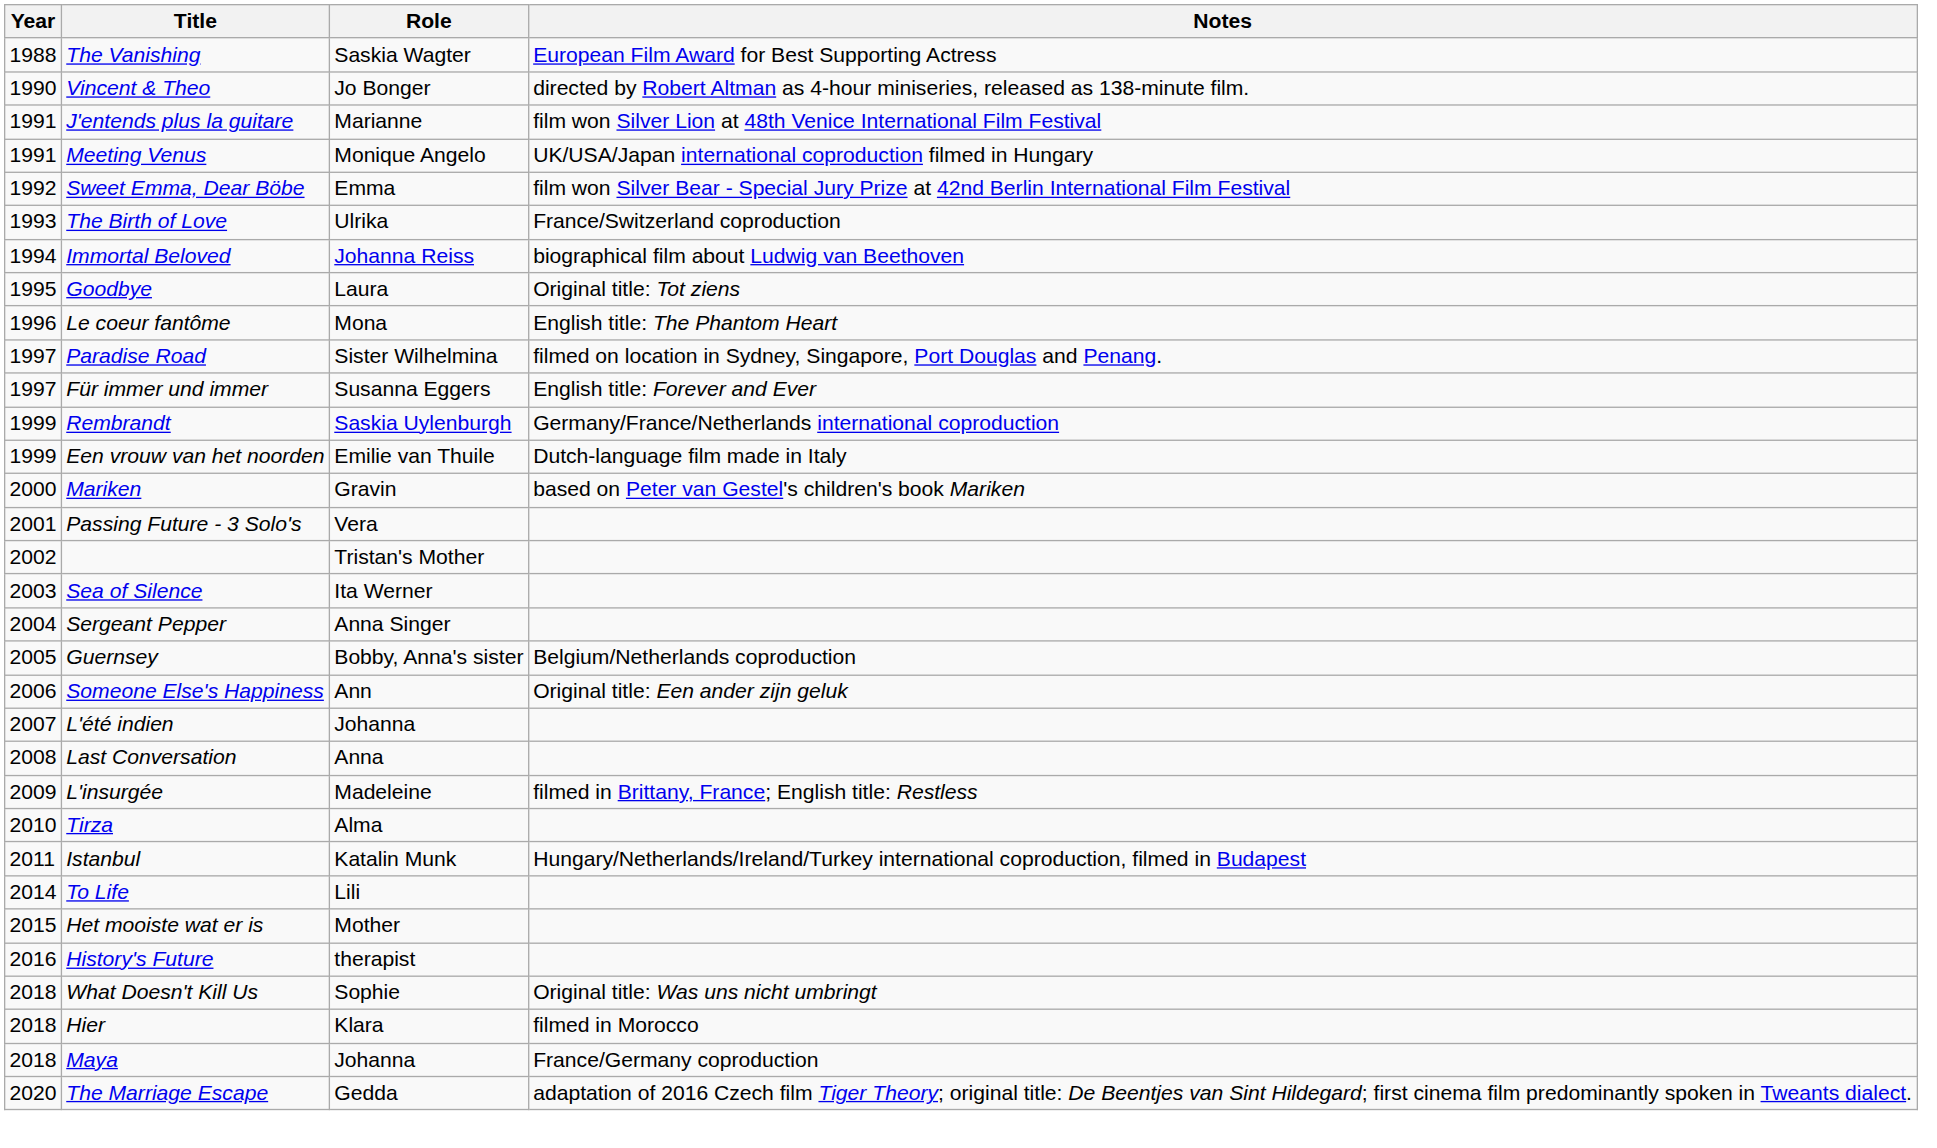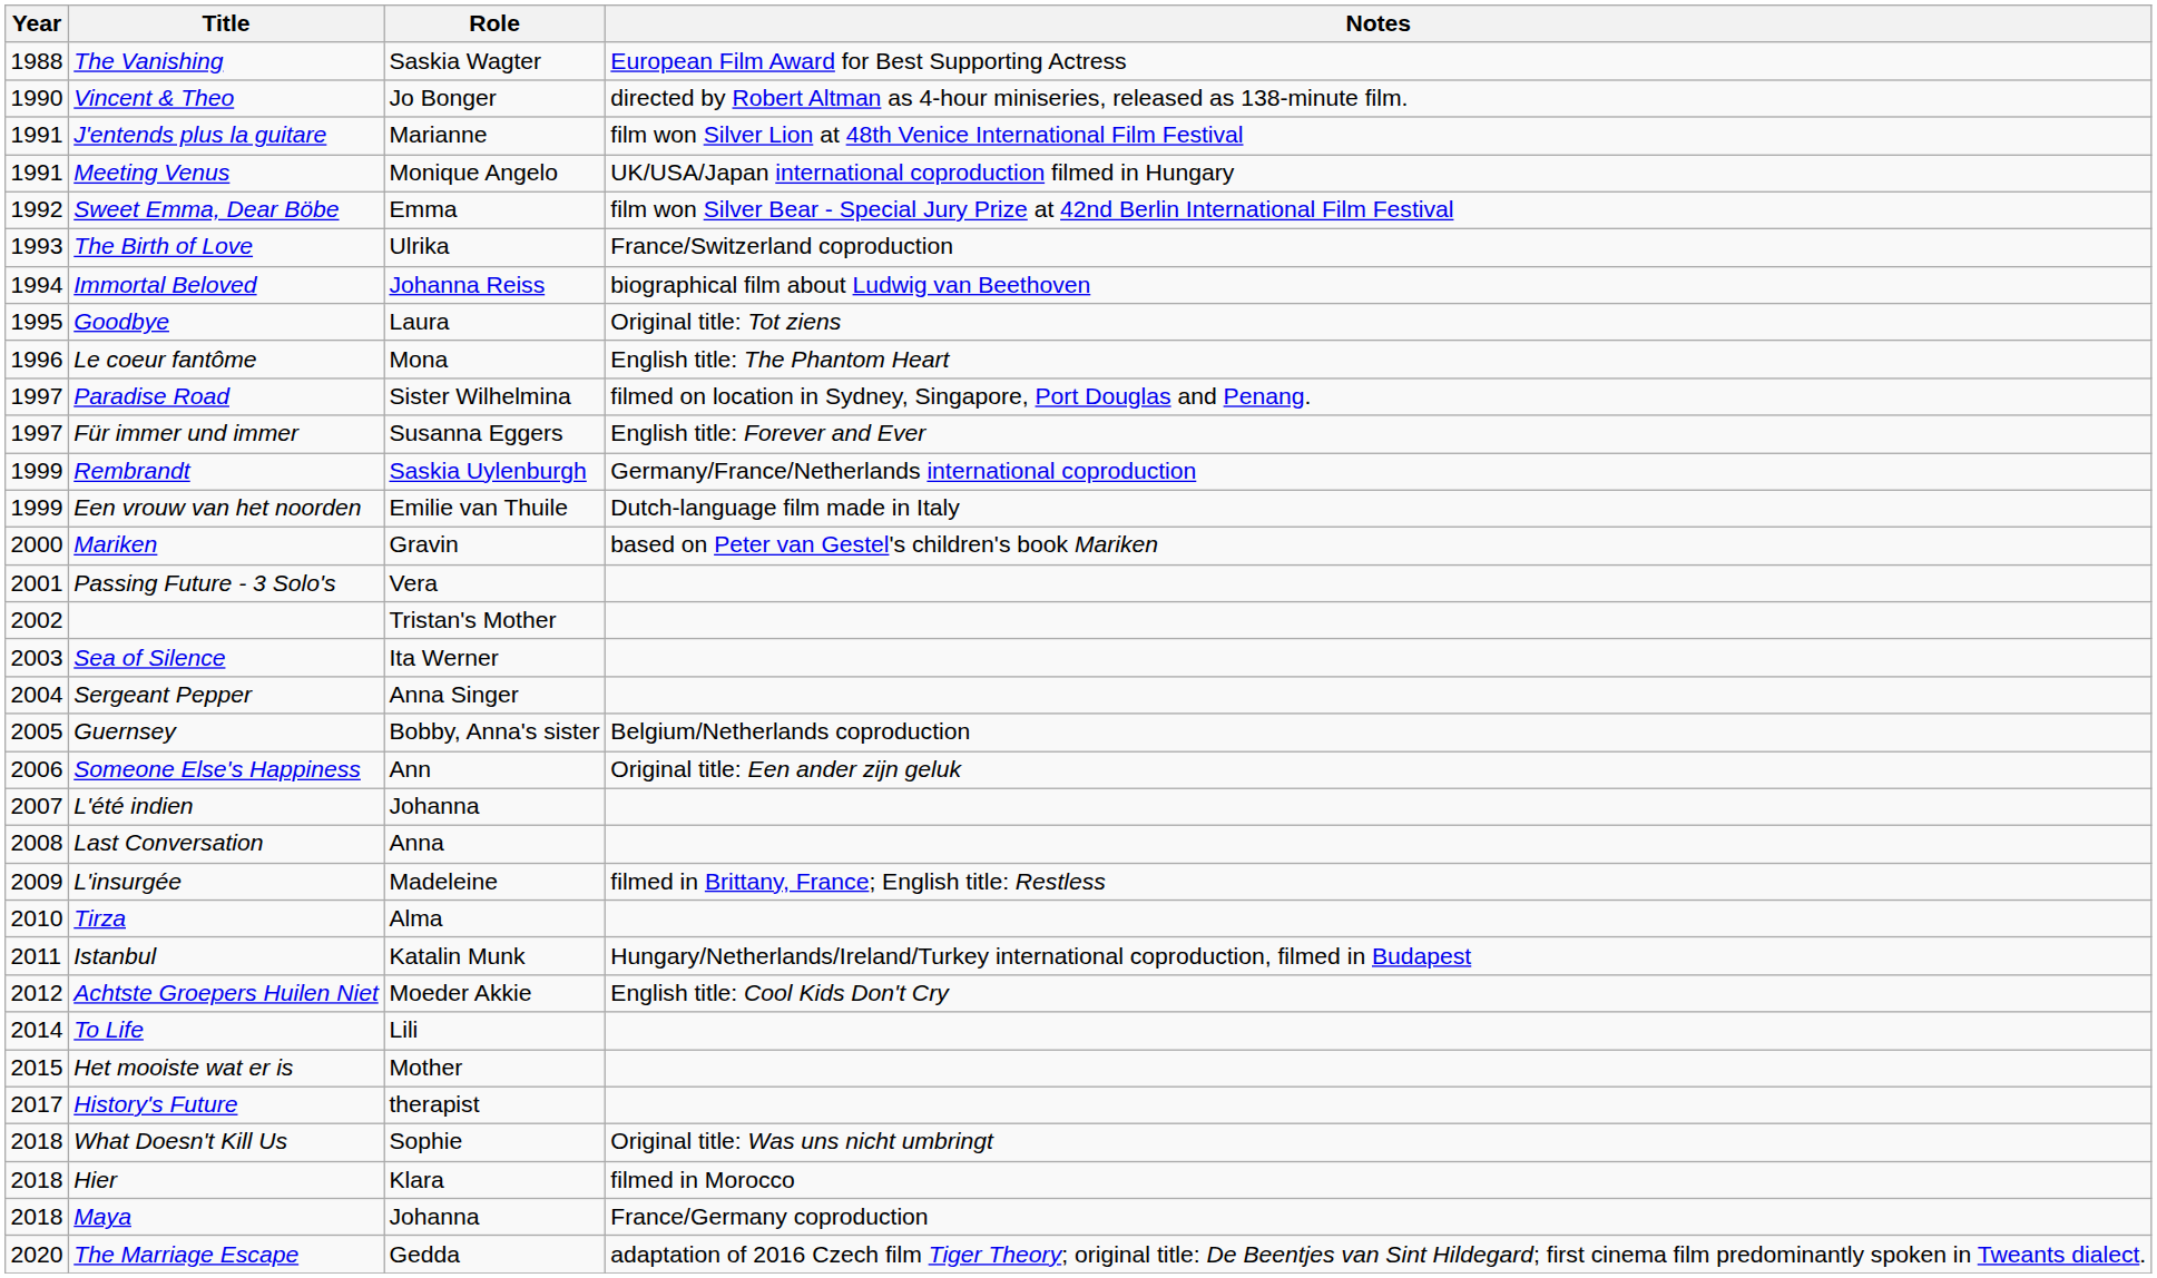+ row: 2012 | Achtste Groepers Huilen Niet | Moeder Akkie | English title: Cool Kids Don't Cry
History's Future | Year: 2016 -> 2017
